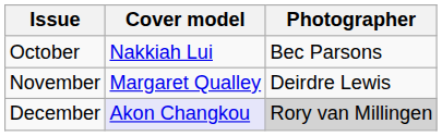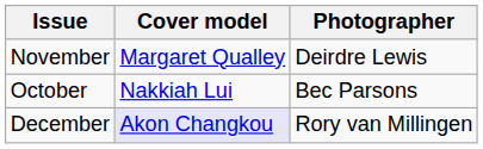rows swapped: October <-> November
December | Photographer: lightgrey background -> no background
